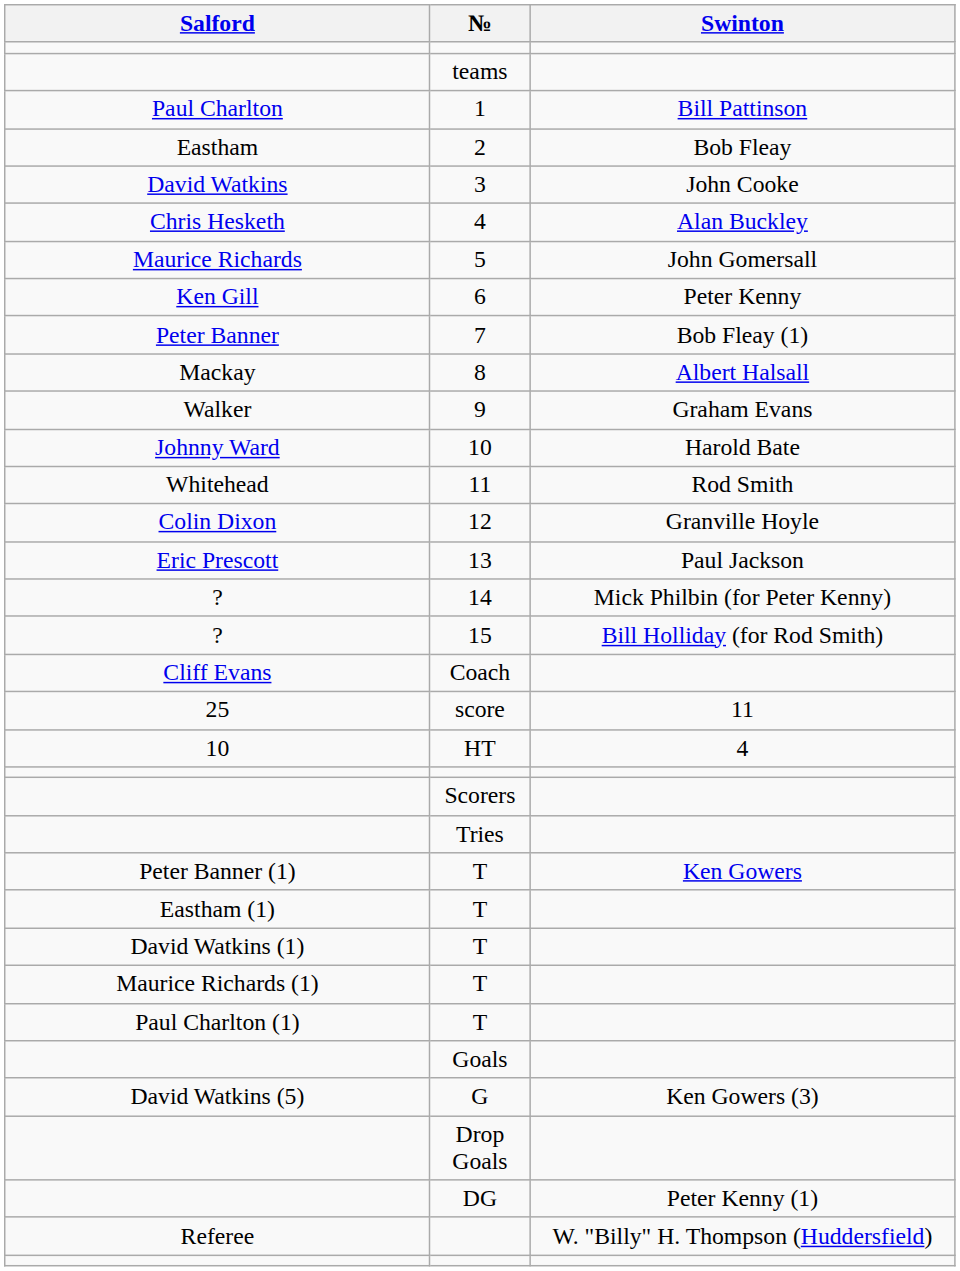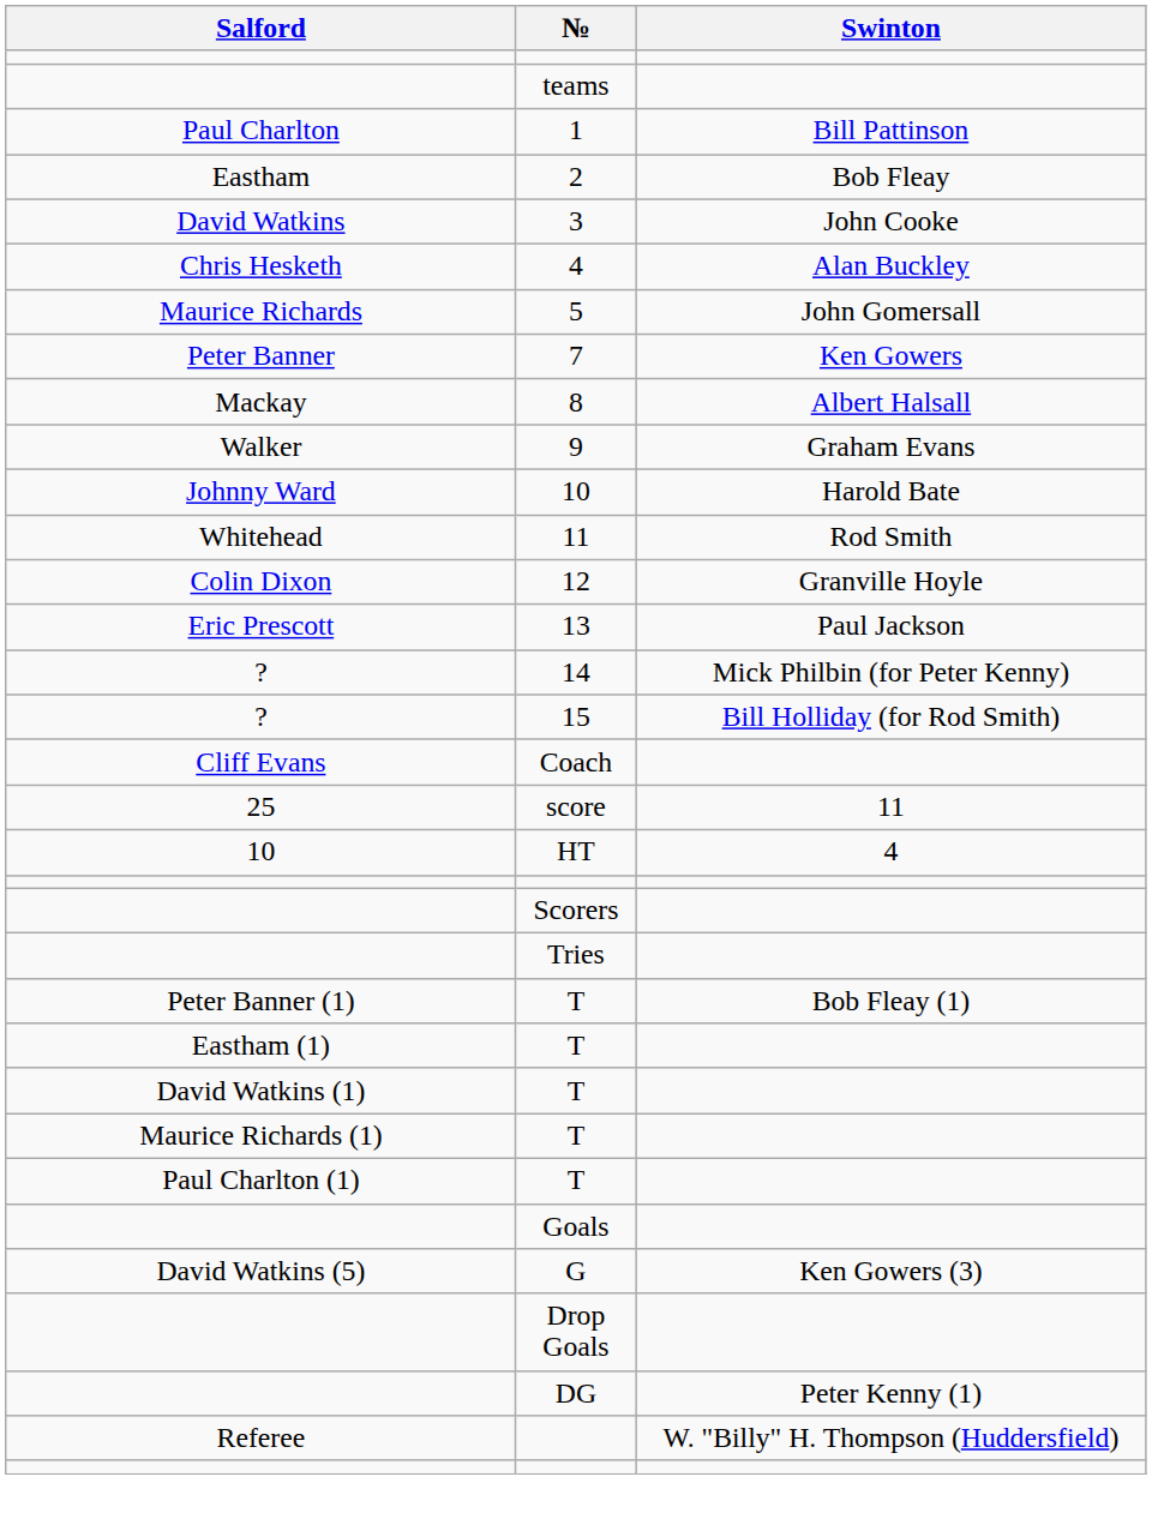- row: Ken Gill | 6 | Peter Kenny
7 | Swinton: Bob Fleay (1) -> Ken Gowers
Peter Banner (1) / T | Swinton: Ken Gowers -> Bob Fleay (1)
